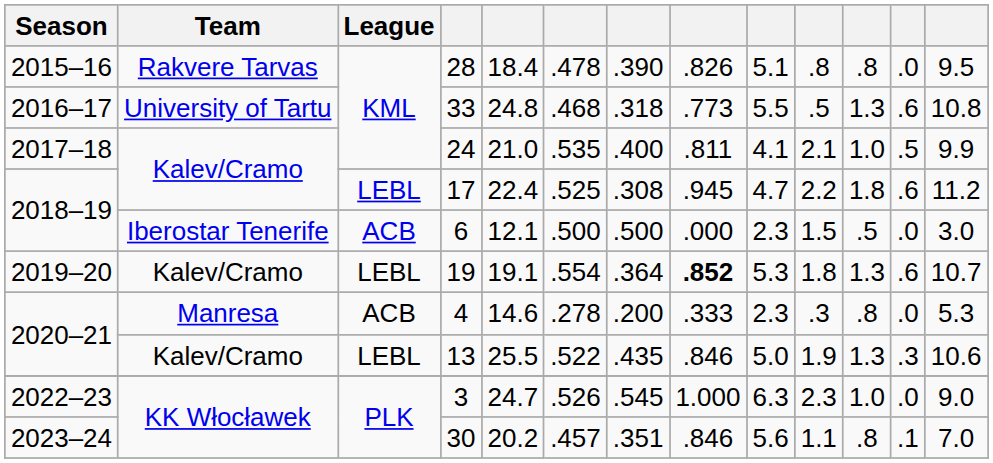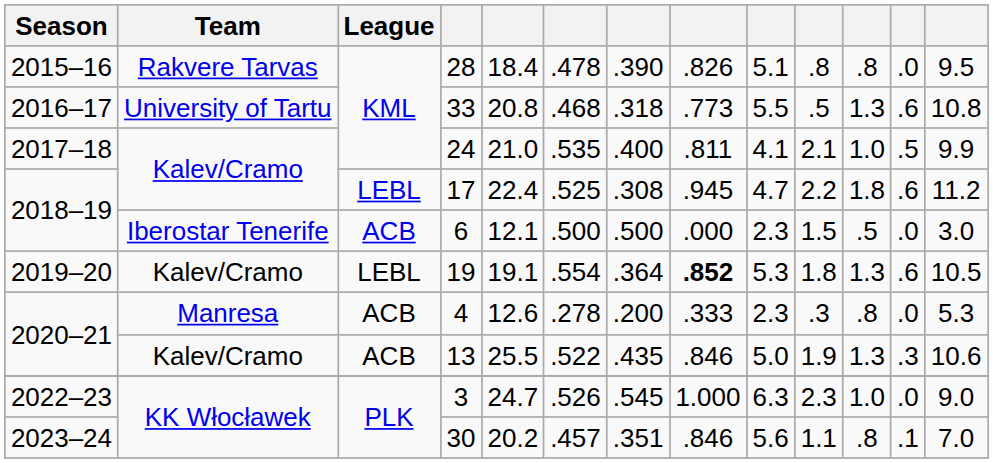33 | column 5: 24.8 -> 20.8
19 | column 13: 10.7 -> 10.5
4 | column 5: 14.6 -> 12.6
13 | League: LEBL -> ACB
